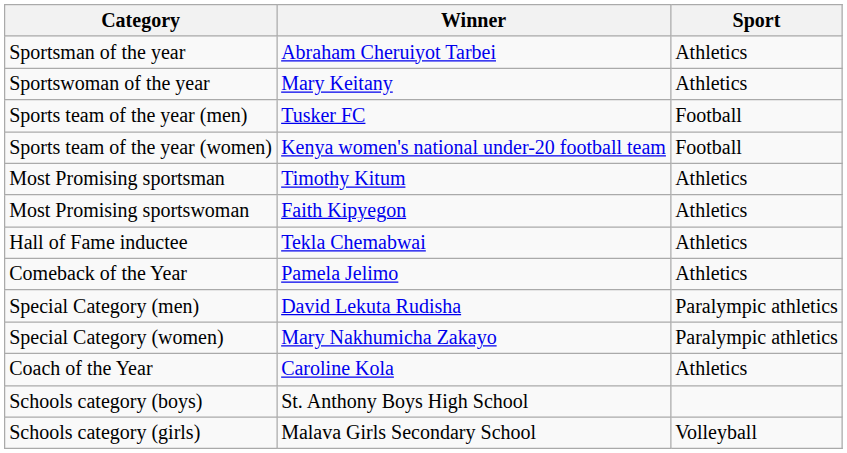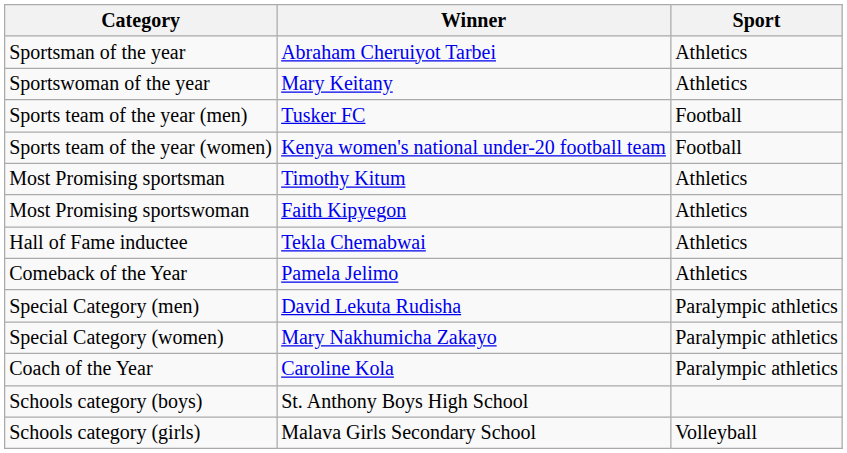Coach of the Year | Sport: Athletics -> Paralympic athletics
